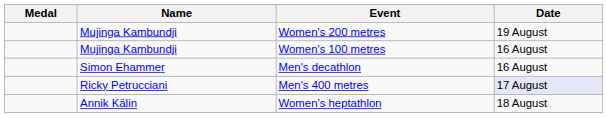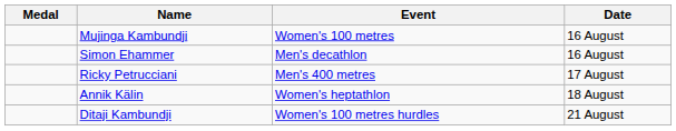- row: Mujinga Kambundji | Women's 200 metres | 19 August
Men's 400 metres | Date: lavender background -> no background
+ row: Ditaji Kambundji | Women's 100 metres hurdles | 21 August
